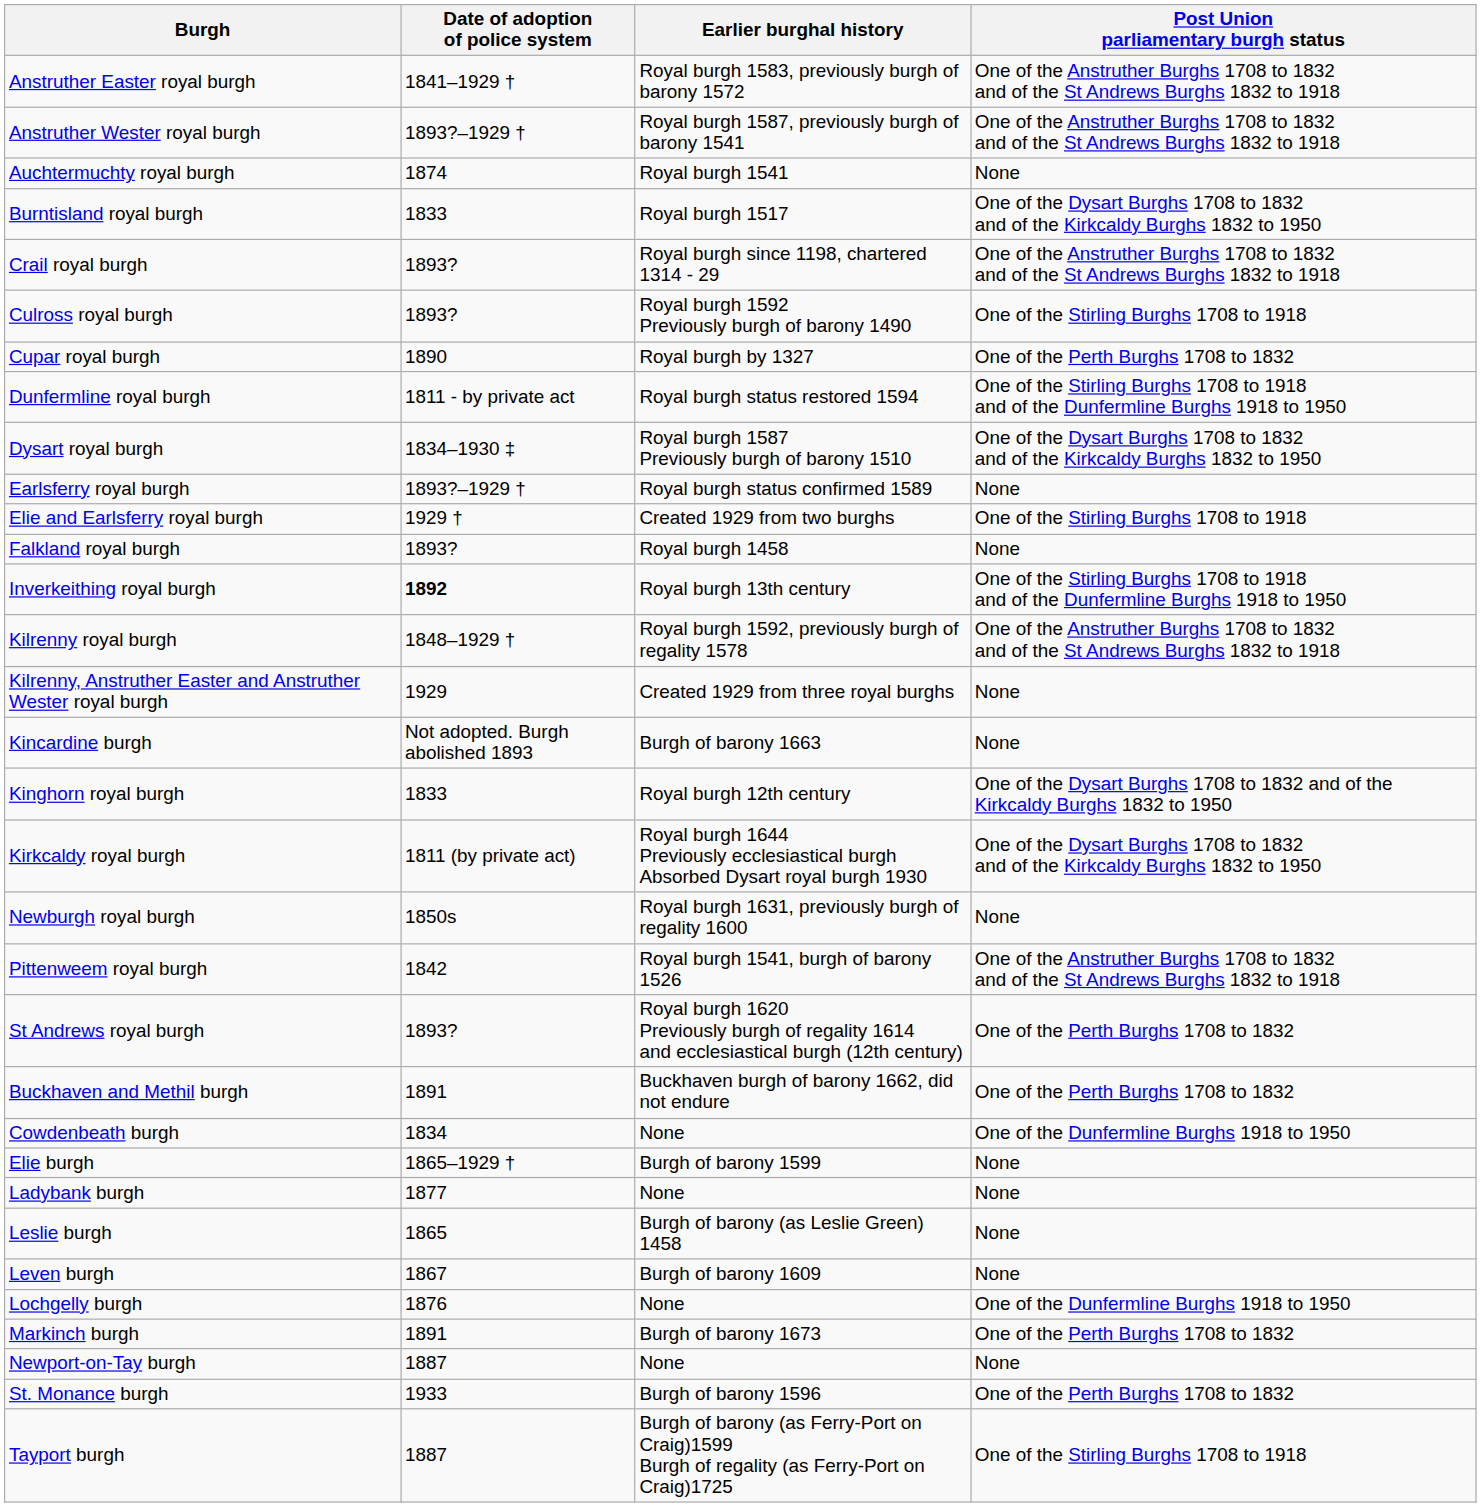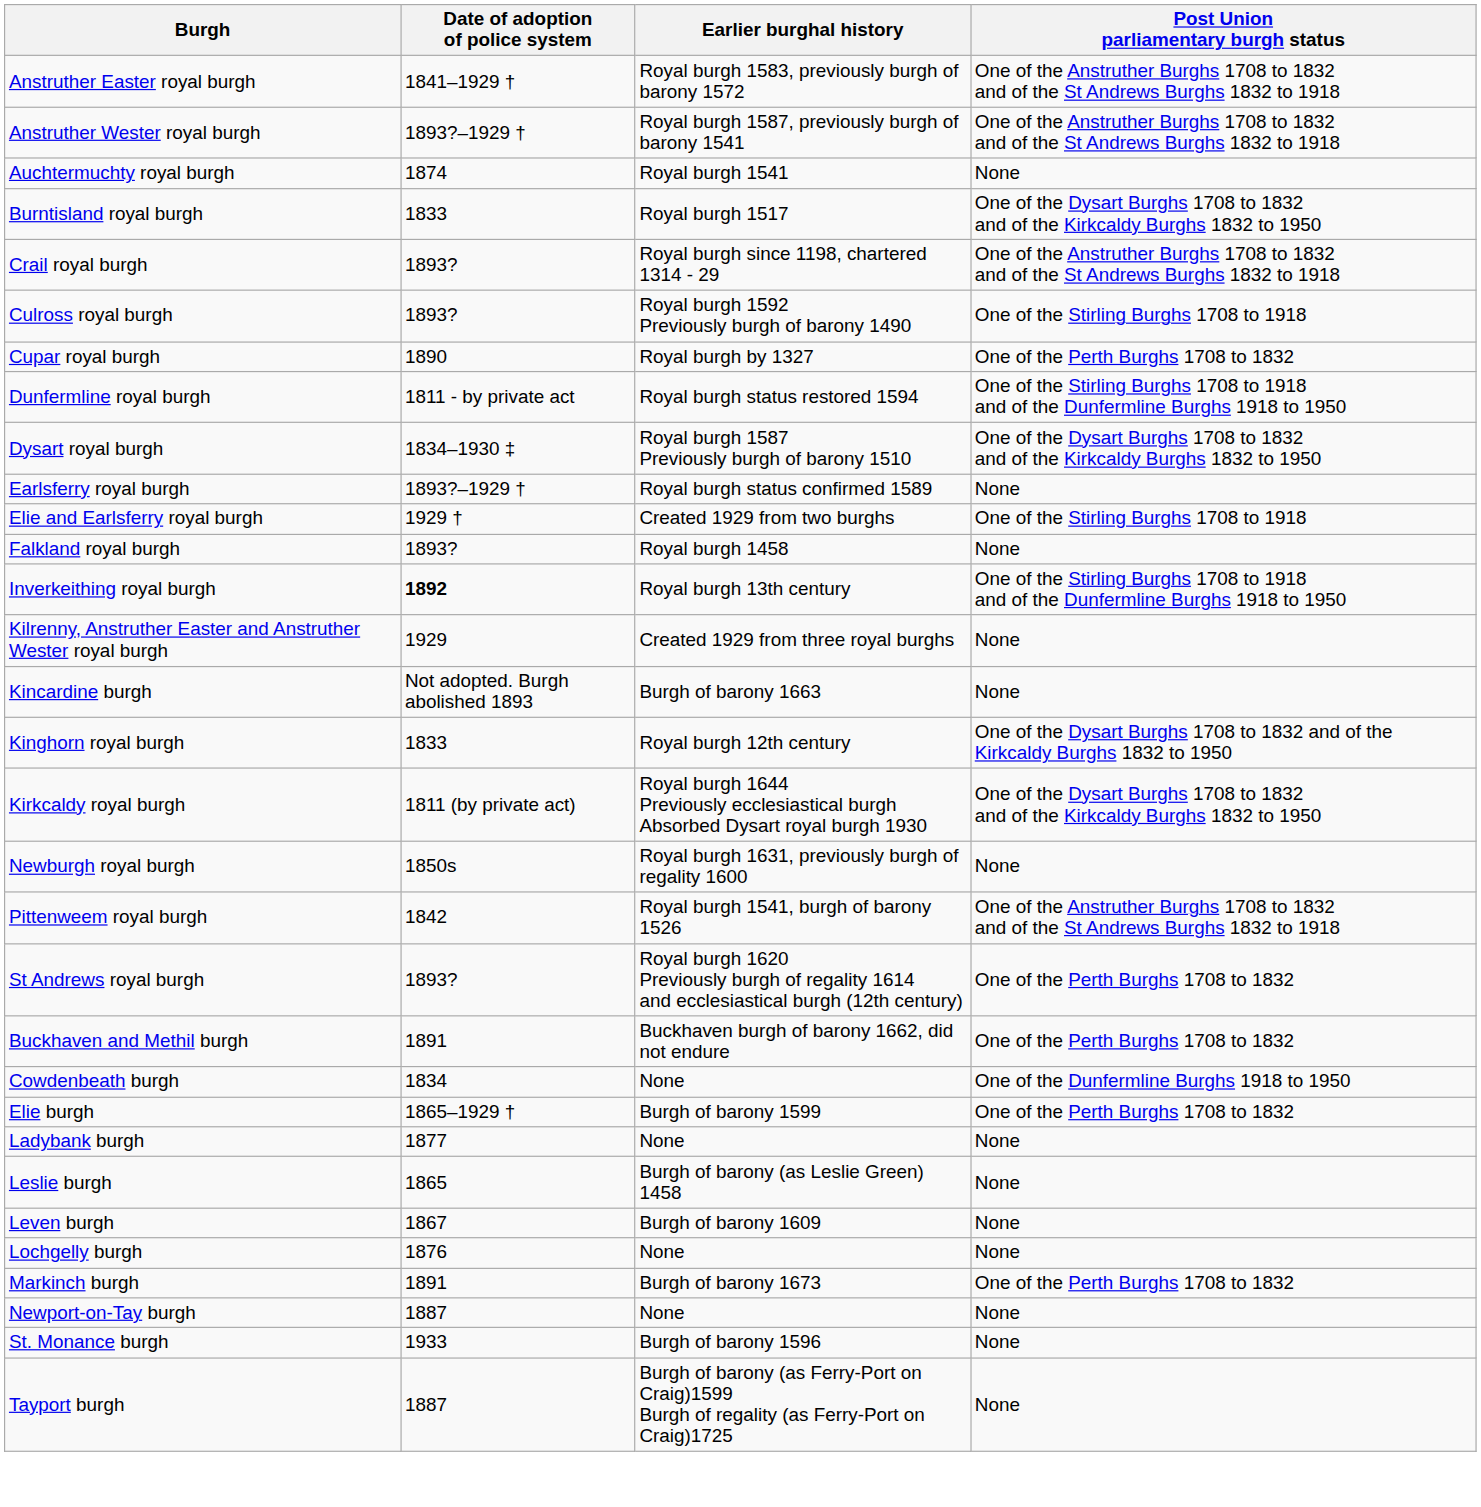- row: Kilrenny royal burgh | 1848–1929 † | Royal burgh 1592, previously burgh of regality 1578 | One of the Anstruther Burghs 1708 to 1832 and of the St Andrews Burghs 1832 to 1918
Elie burgh | Post Union parliamentary burgh status: None -> One of the Perth Burghs 1708 to 1832
Lochgelly burgh | Post Union parliamentary burgh status: One of the Dunfermline Burghs 1918 to 1950 -> None
St. Monance burgh | Post Union parliamentary burgh status: One of the Perth Burghs 1708 to 1832 -> None
Tayport burgh | Post Union parliamentary burgh status: One of the Stirling Burghs 1708 to 1918 -> None
